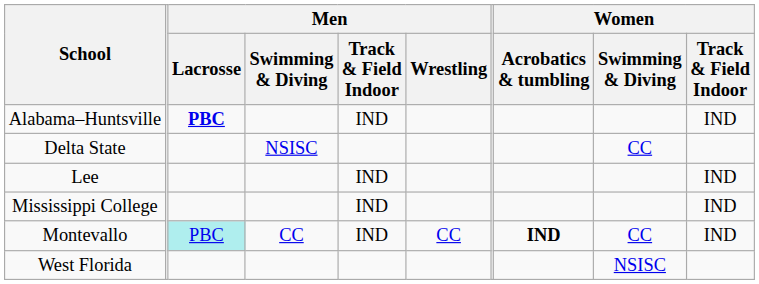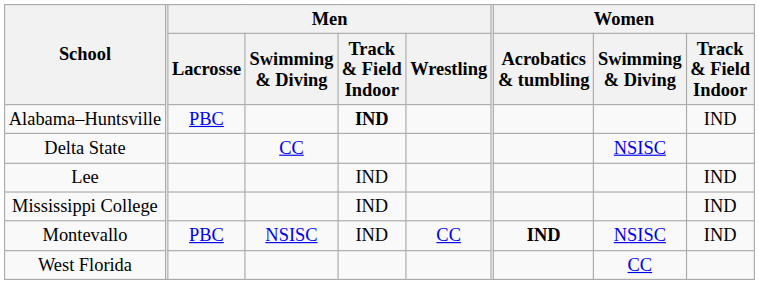Alabama–Huntsville | Men / Lacrosse: bold -> normal
Alabama–Huntsville | Men / Track & Field Indoor: normal -> bold
Delta State | Men / Swimming & Diving: NSISC -> CC
Delta State | Women / Swimming & Diving: CC -> NSISC
Montevallo | Men / Lacrosse: paleturquoise background -> no background
Montevallo | Men / Swimming & Diving: CC -> NSISC
Montevallo | Women / Swimming & Diving: CC -> NSISC
West Florida | Women / Swimming & Diving: NSISC -> CC
